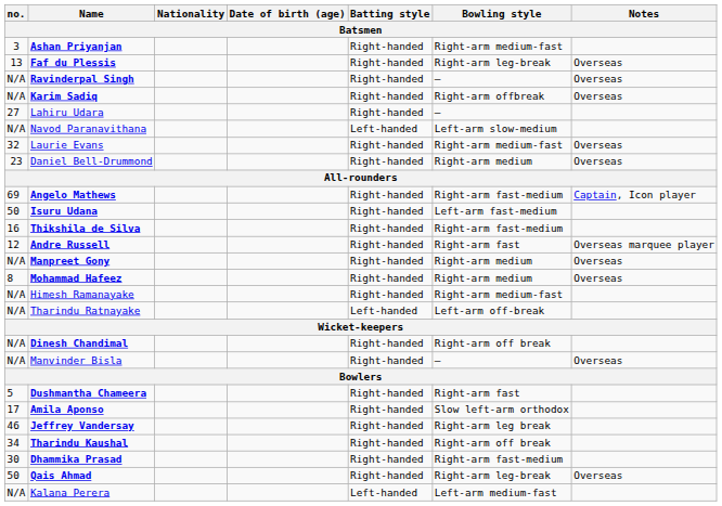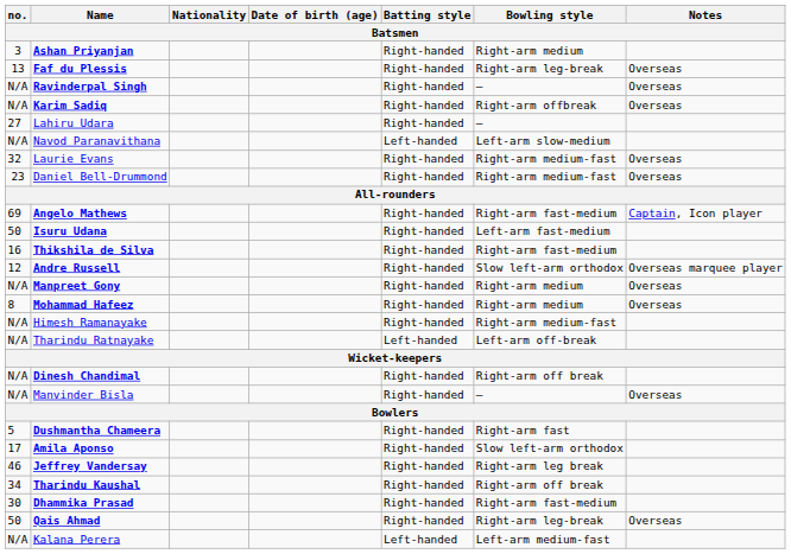Ashan Priyanjan | Bowling style: Right-arm medium-fast -> Right-arm medium
Daniel Bell-Drummond | Bowling style: Right-arm medium -> Right-arm medium-fast
Andre Russell | Bowling style: Right-arm fast -> Slow left-arm orthodox
